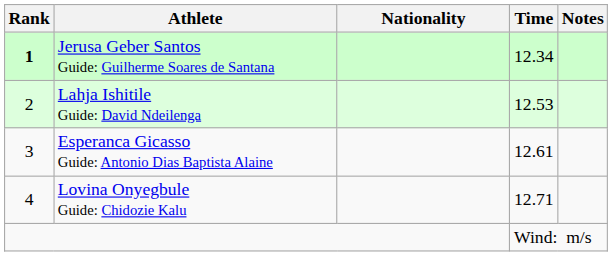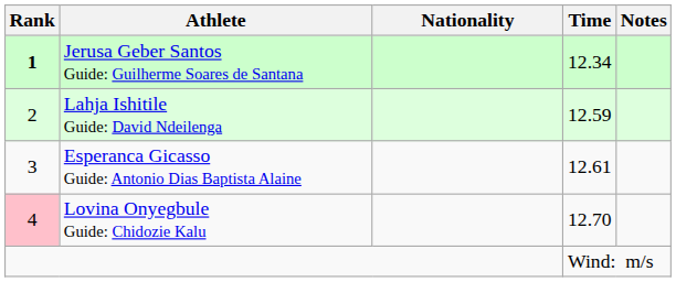Lahja Ishitile Guide: David Ndeilenga | Time: 12.53 -> 12.59
Lovina Onyegbule Guide: Chidozie Kalu | Rank: no background -> pink background
Lovina Onyegbule Guide: Chidozie Kalu | Time: 12.71 -> 12.70
